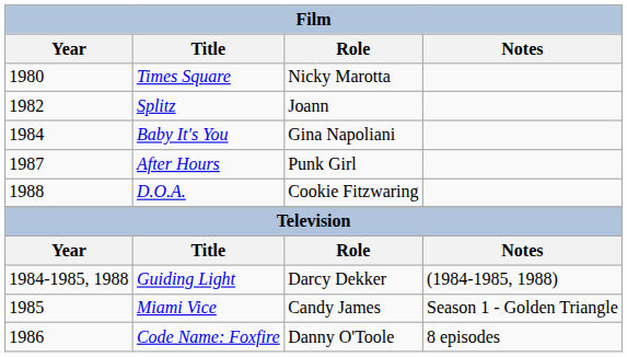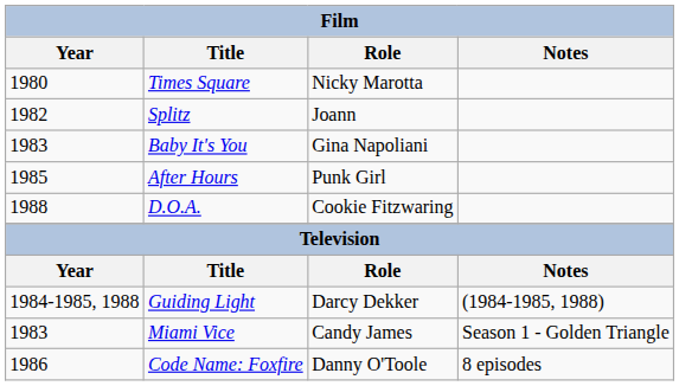Baby It's You | Year: 1984 -> 1983
After Hours | Year: 1987 -> 1985
Miami Vice | Year: 1985 -> 1983
